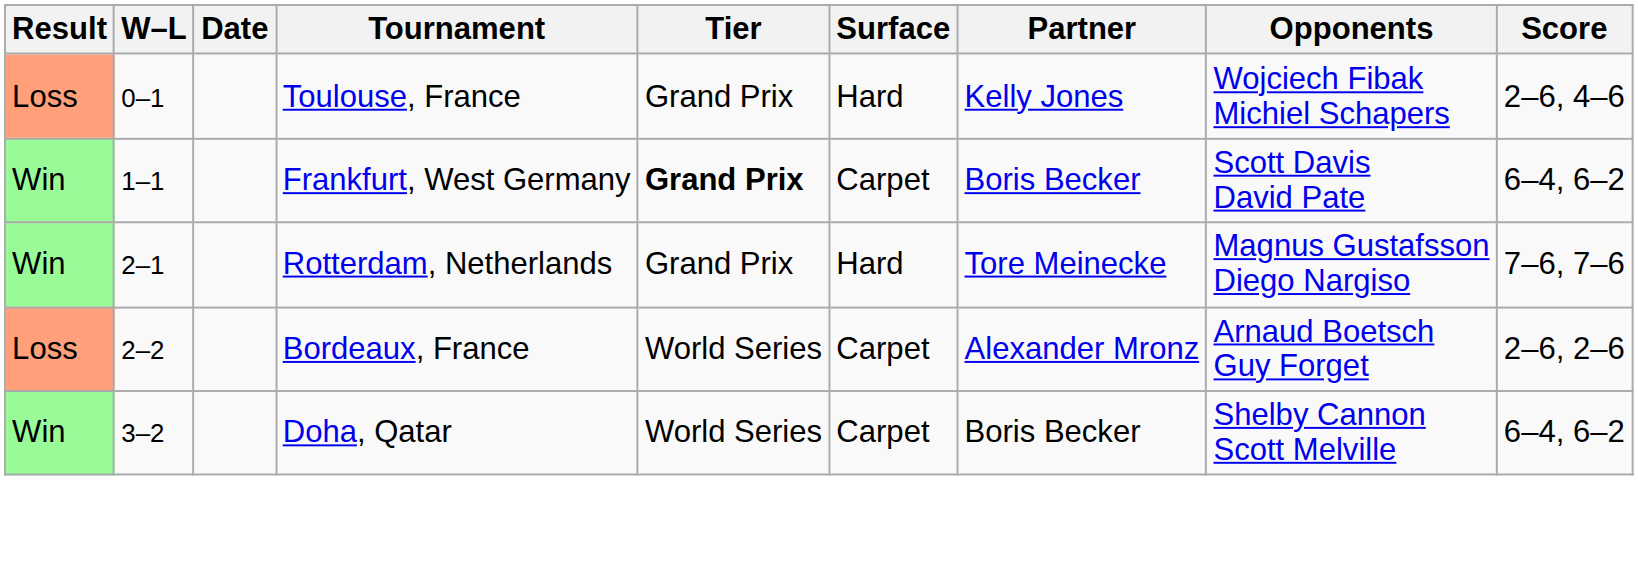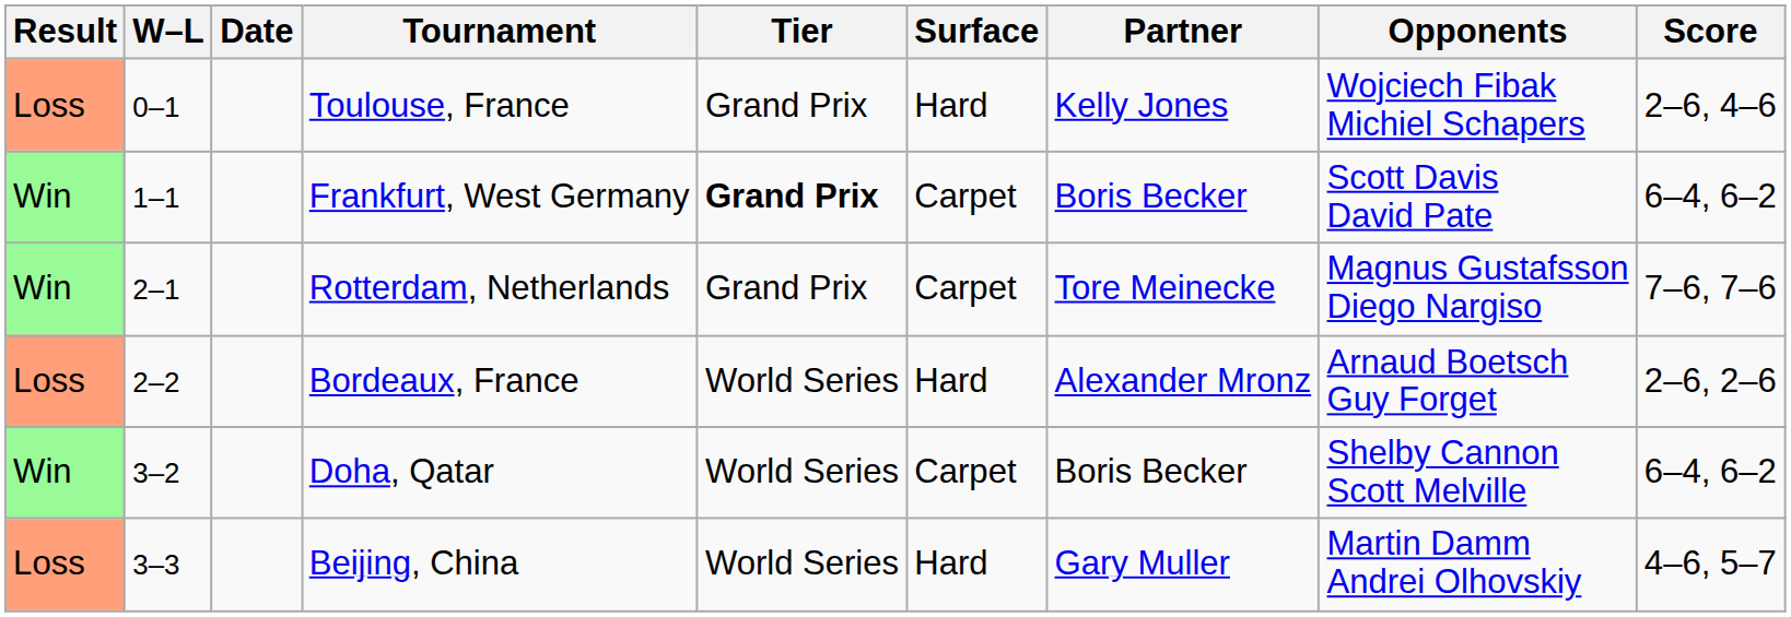Rotterdam, Netherlands | Surface: Hard -> Carpet
Bordeaux, France | Surface: Carpet -> Hard
+ row: Loss | 3–3 | Beijing, China | World Series | Hard | Gary Muller | Martin Damm Andrei Olhovskiy | 4–6, 5–7
